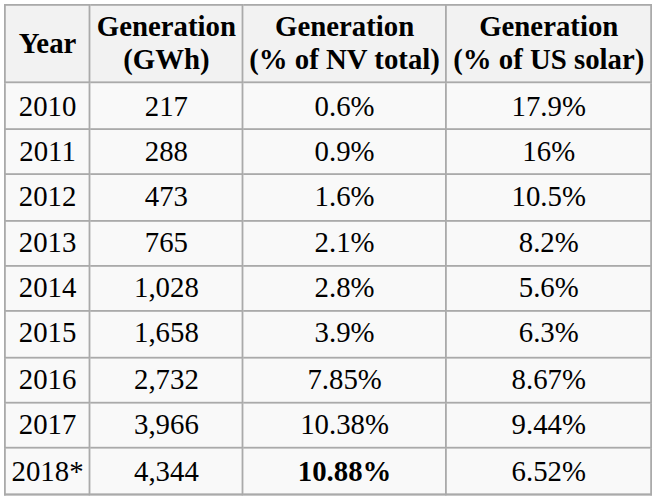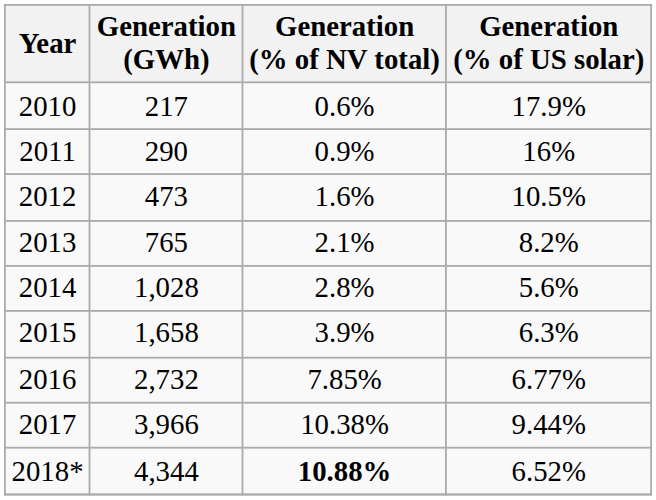2011 | Generation (GWh): 288 -> 290
2016 | Generation (% of US solar): 8.67% -> 6.77%
